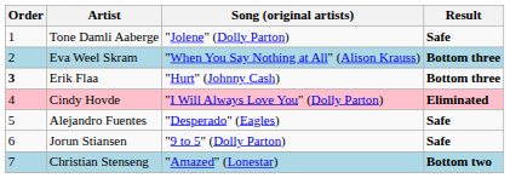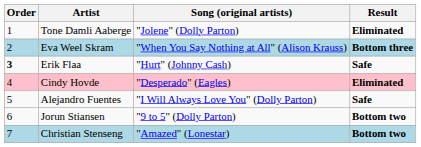Tone Damli Aaberge | Result: Safe -> Eliminated
Erik Flaa | Result: Bottom three -> Safe
Cindy Hovde | Song (original artists): "I Will Always Love You" (Dolly Parton) -> "Desperado" (Eagles)
Alejandro Fuentes | Song (original artists): "Desperado" (Eagles) -> "I Will Always Love You" (Dolly Parton)
Jorun Stiansen | Result: Safe -> Bottom two
